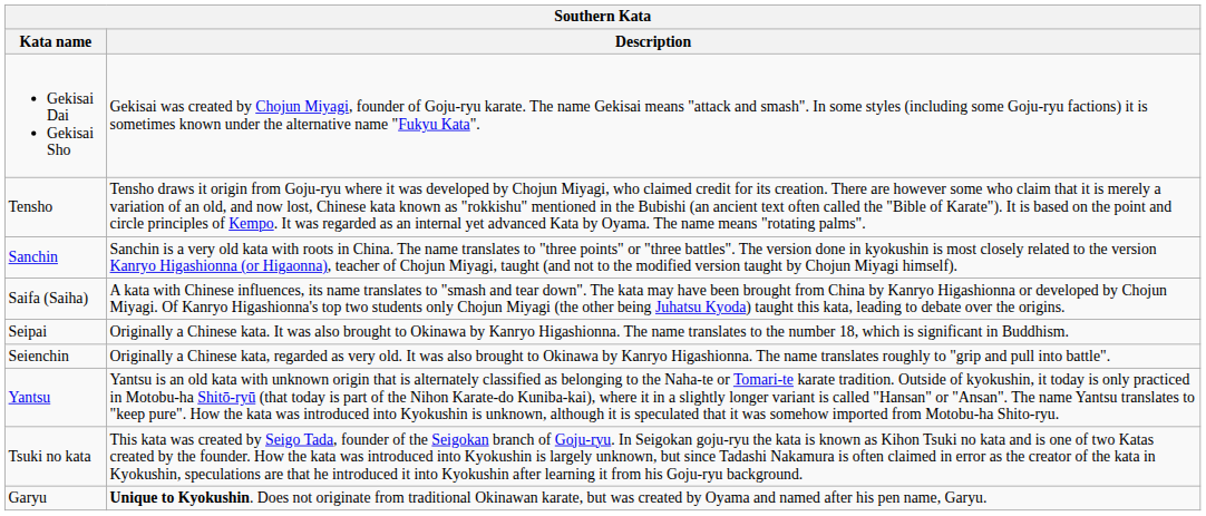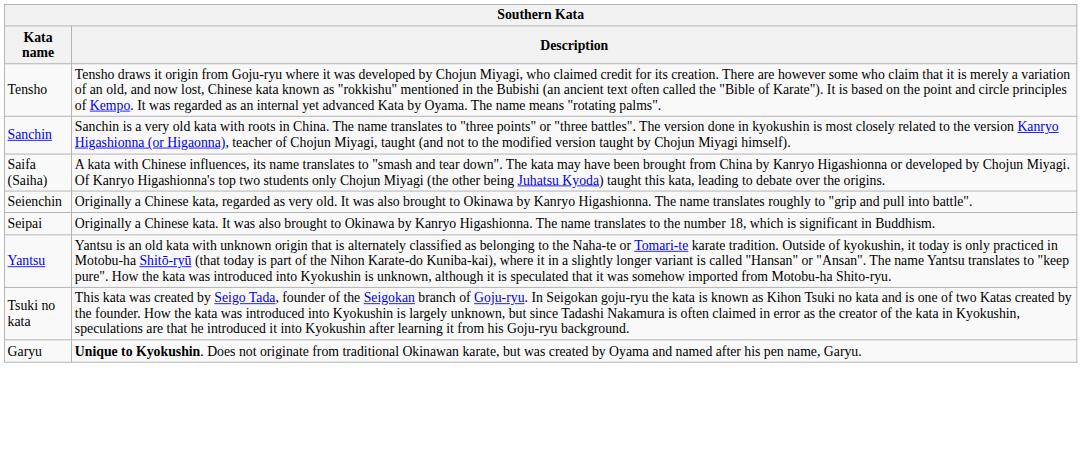- row: Gekisai Dai Gekisai Sho | Gekisai was created by Chojun Miyagi, founder of Goju-ryu karate. The name Gekisai means "attack and smash". In some styles (including some Goju-ryu factions) it is sometimes known under the alternative name "Fukyu Kata".
rows swapped: Seienchin <-> Seipai
